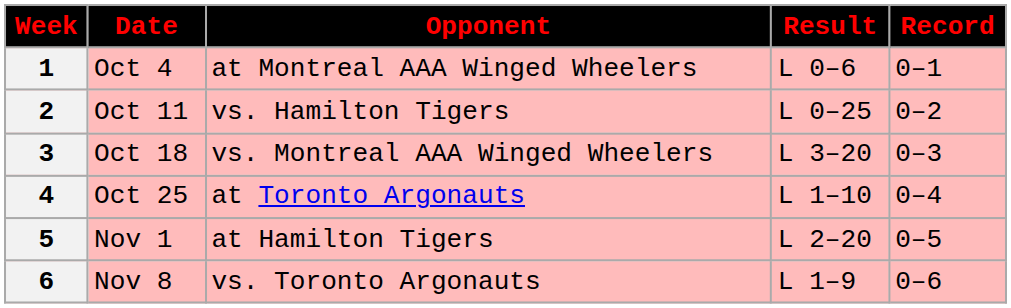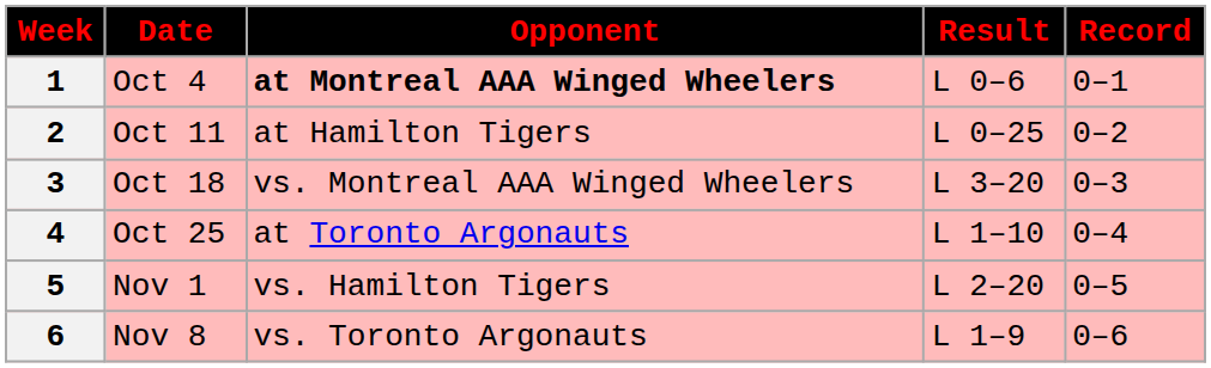1 | Opponent: normal -> bold
2 | Opponent: vs. Hamilton Tigers -> at Hamilton Tigers
5 | Opponent: at Hamilton Tigers -> vs. Hamilton Tigers
